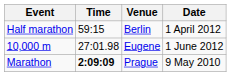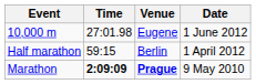rows swapped: 10,000 m <-> Half marathon
Marathon | Venue: normal -> bold
